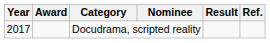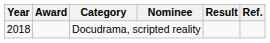Docudrama, scripted reality | Year: 2017 -> 2018
